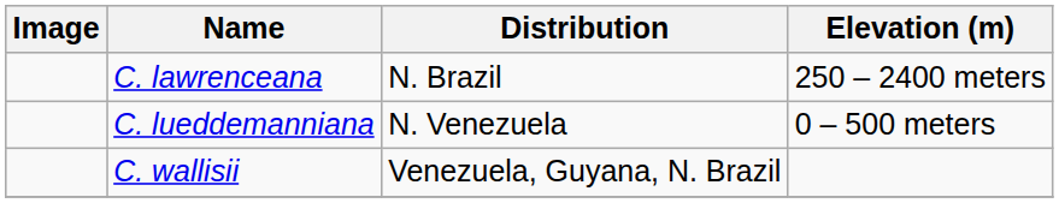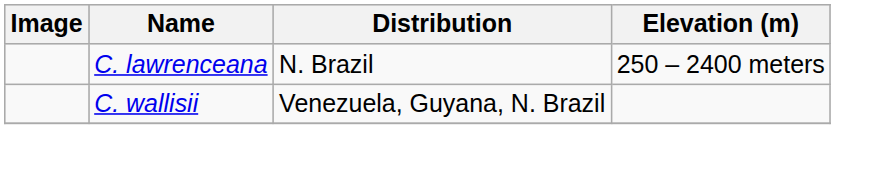- row: C. lueddemanniana | N. Venezuela | 0 – 500 meters
